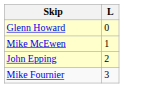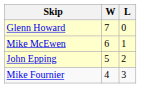+ column: W | 7 | 6 | 5 | 4
